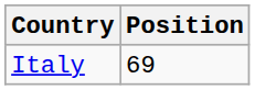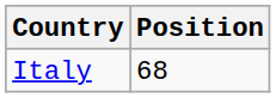Italy | Position: 69 -> 68
